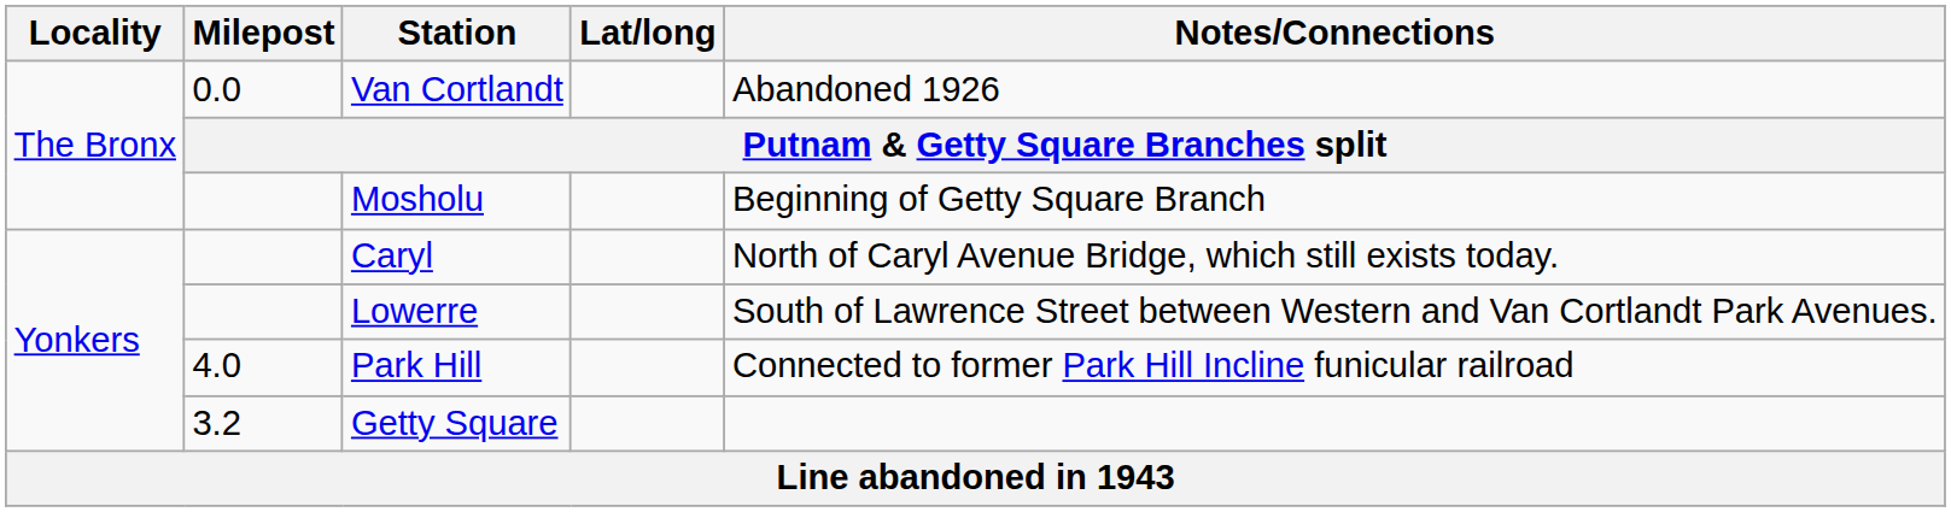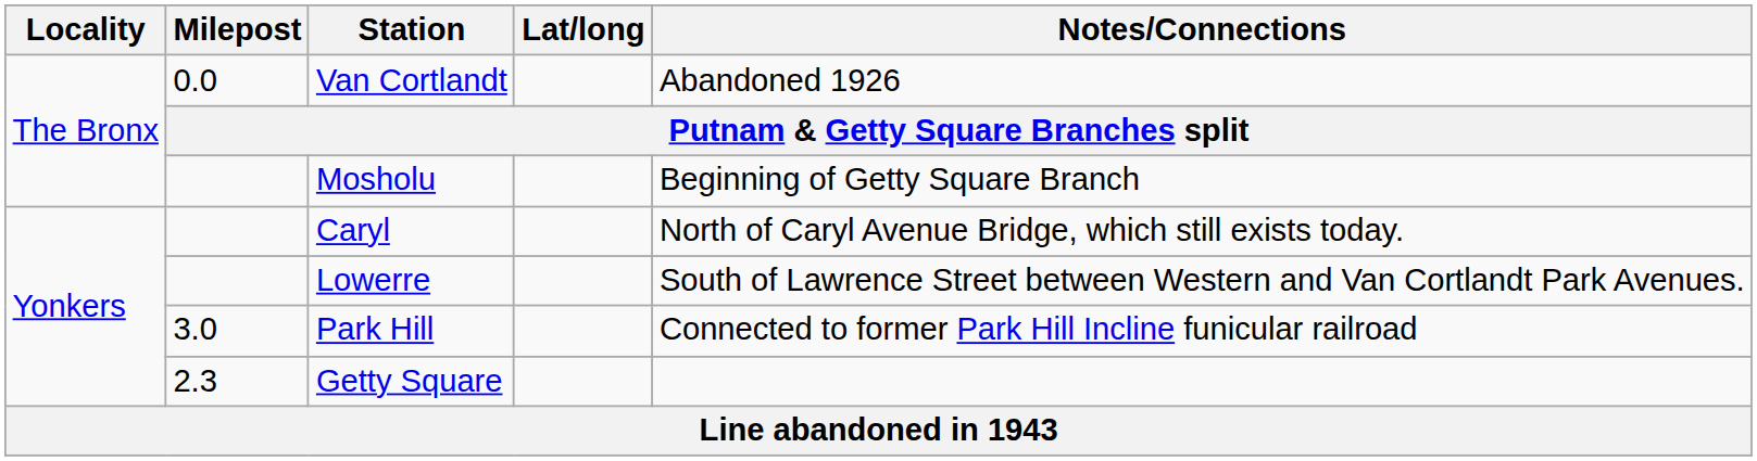Park Hill | Milepost: 4.0 -> 3.0
Getty Square | Milepost: 3.2 -> 2.3
